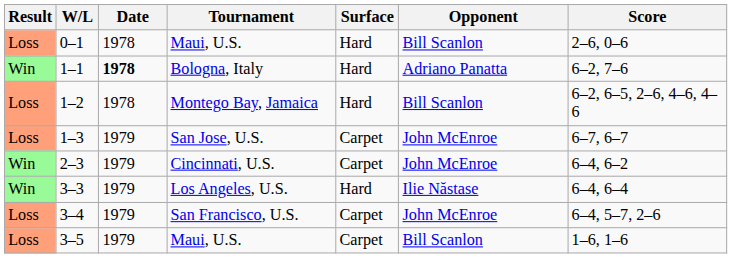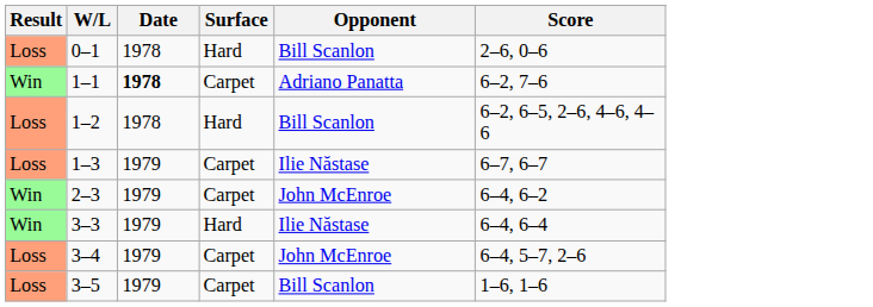- column: Tournament | Maui, U.S. | Bologna, Italy | Montego Bay, Jamaica | San Jose, U.S. | Cincinnati, U.S. | Los Angeles, U.S. | San Francisco, U.S. | Maui, U.S.
1–1 | Surface: Hard -> Carpet
1–3 | Opponent: John McEnroe -> Ilie Năstase
